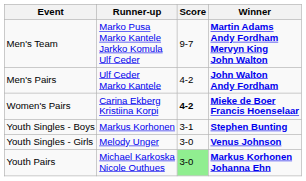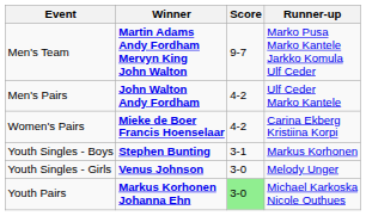columns swapped: Winner <-> Runner-up
Women's Pairs | Score: bold -> normal
